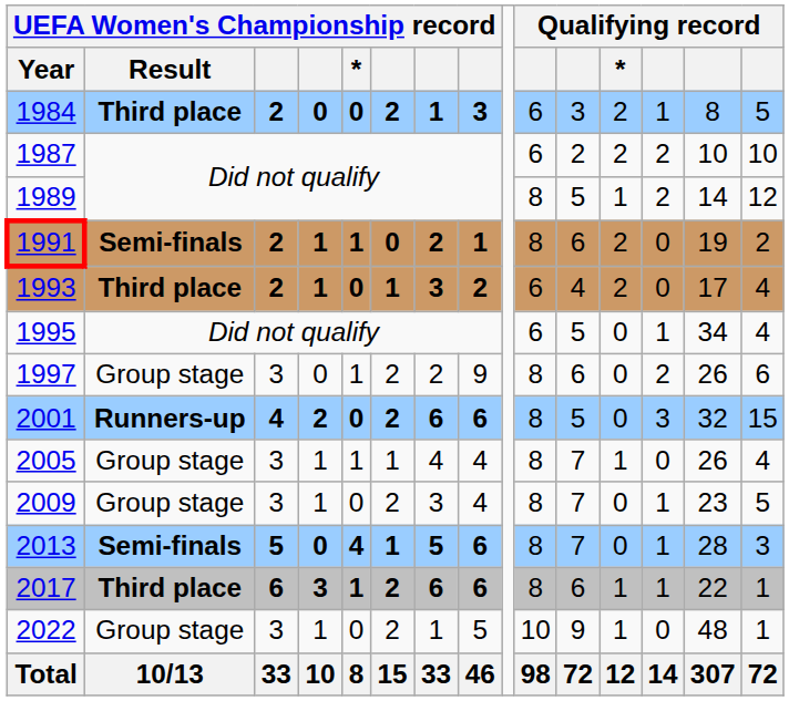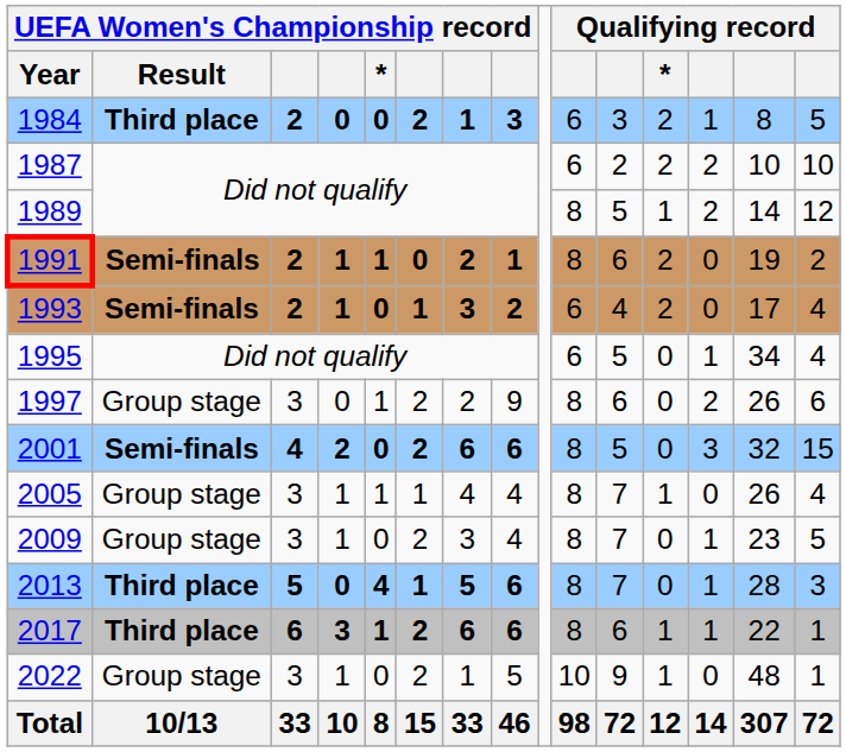1993 | UEFA Women's Championship record / Result: Third place -> Semi-finals
2001 | UEFA Women's Championship record / Result: Runners-up -> Semi-finals
2013 | UEFA Women's Championship record / Result: Semi-finals -> Third place
